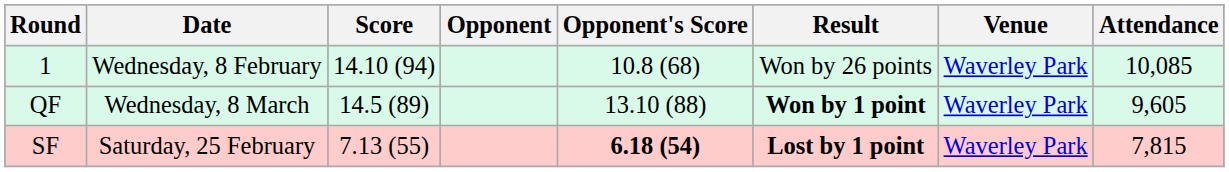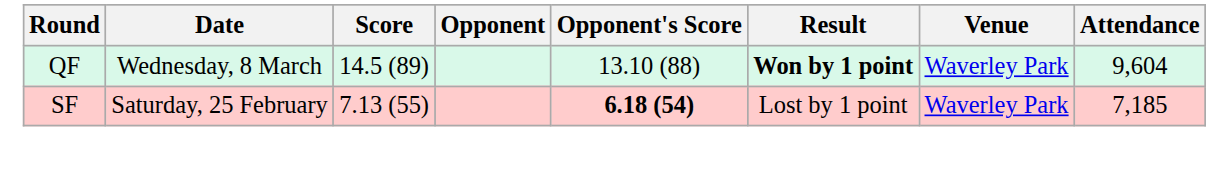- row: 1 | Wednesday, 8 February | 14.10 (94) | 10.8 (68) | Won by 26 points | Waverley Park | 10,085
QF | Attendance: 9,605 -> 9,604
SF | Result: bold -> normal
SF | Attendance: 7,815 -> 7,185
